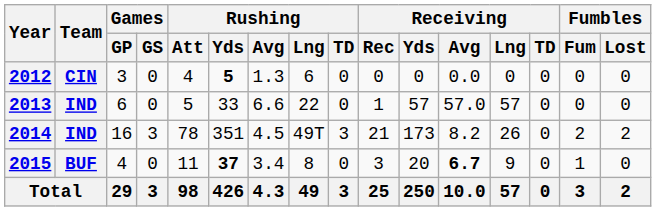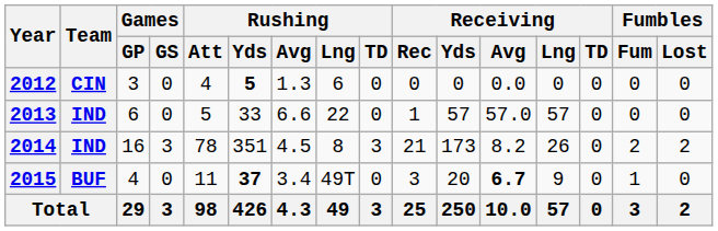2014 | Rushing / Lng: 49T -> 8
2015 | Rushing / Lng: 8 -> 49T
